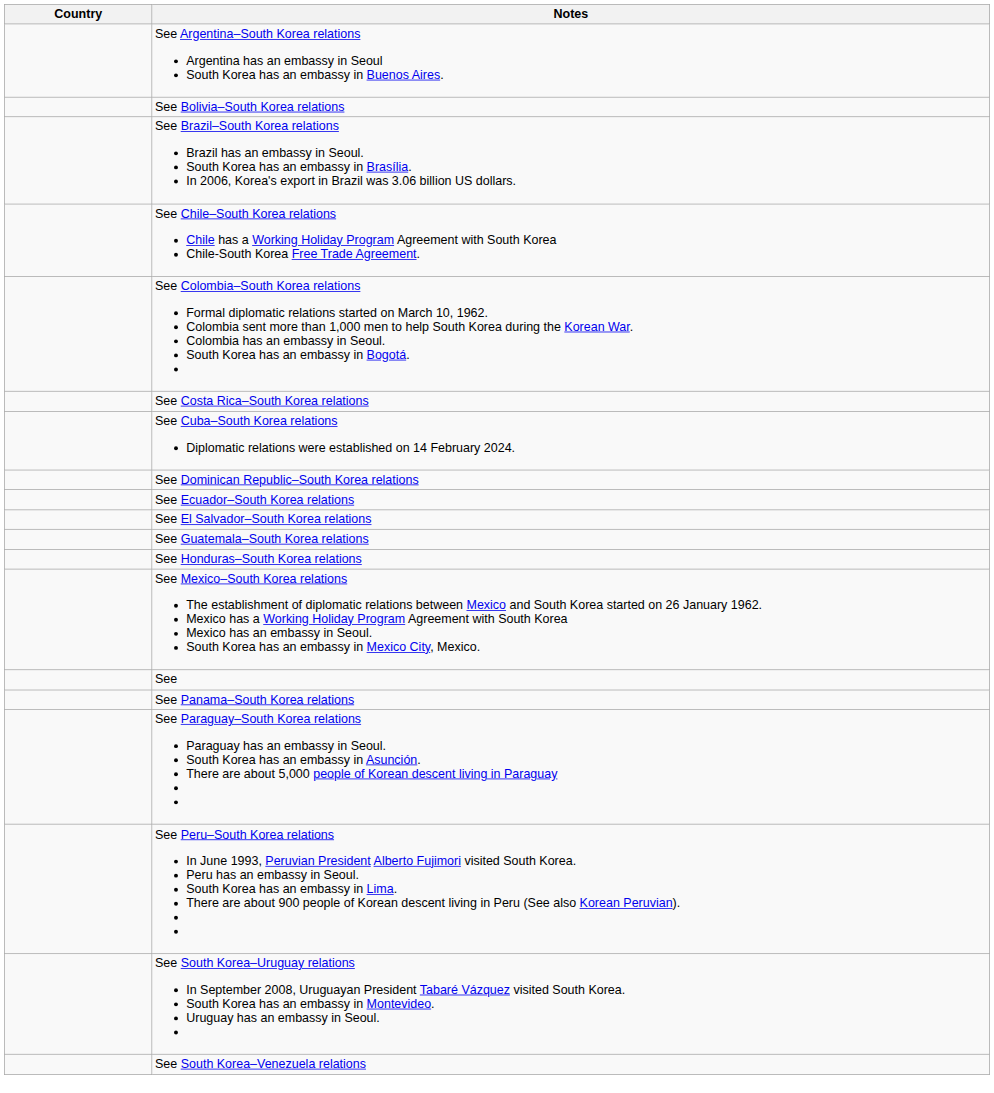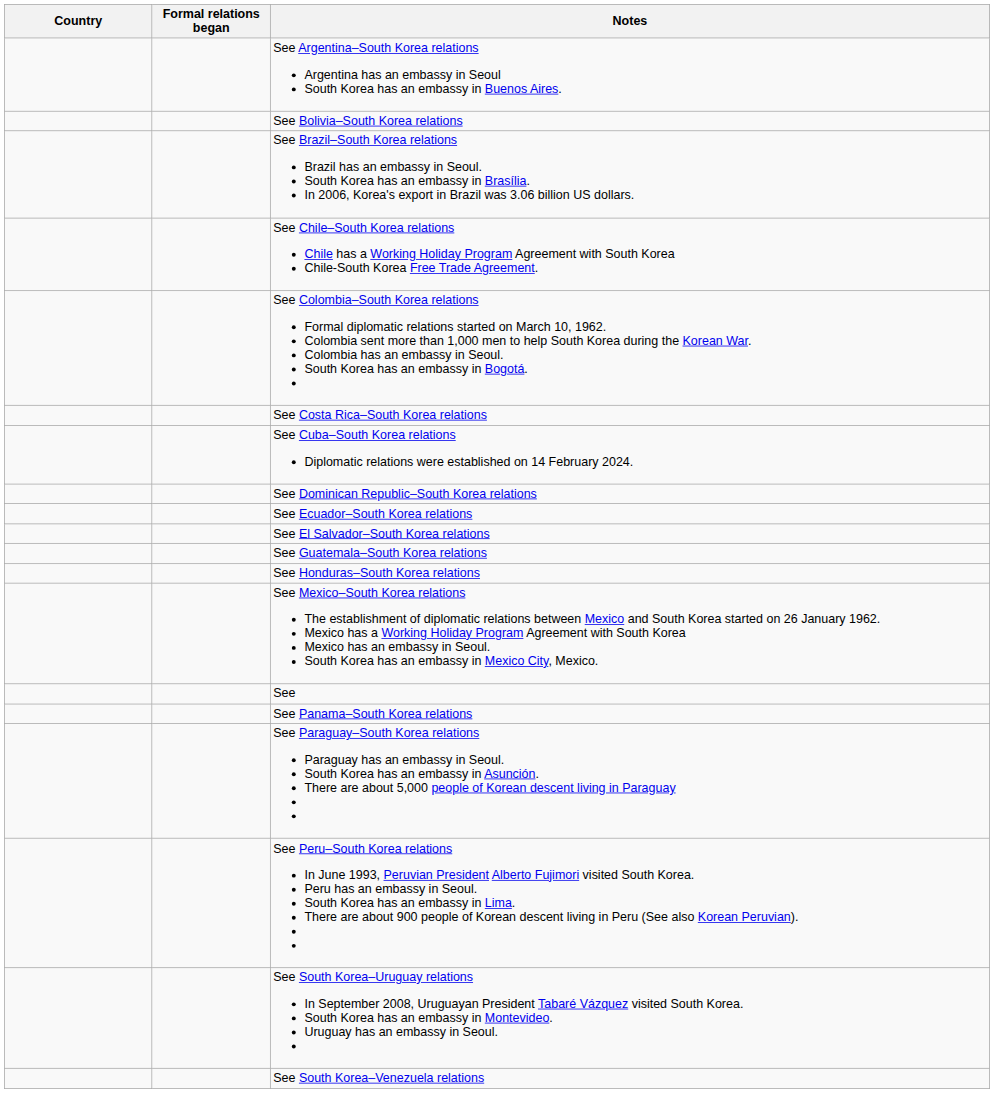+ column: Formal relations began
